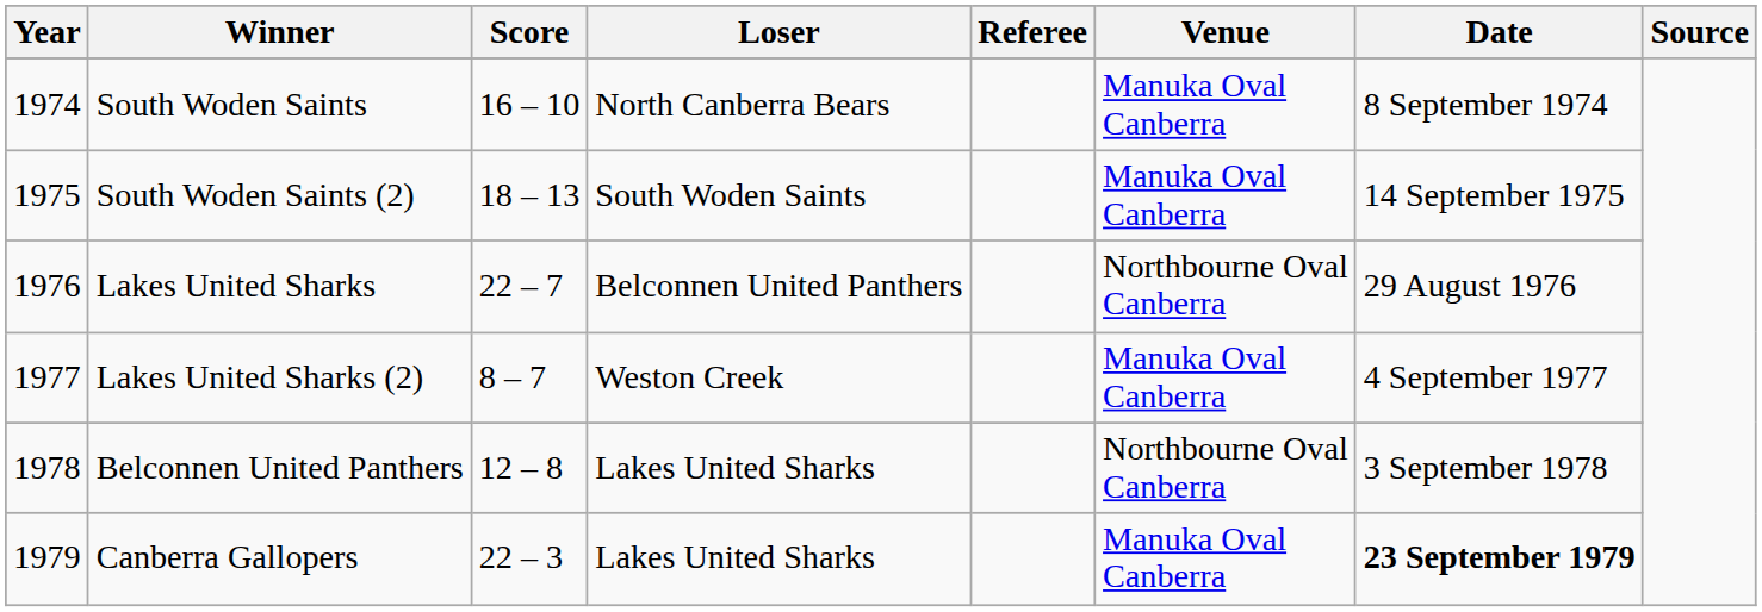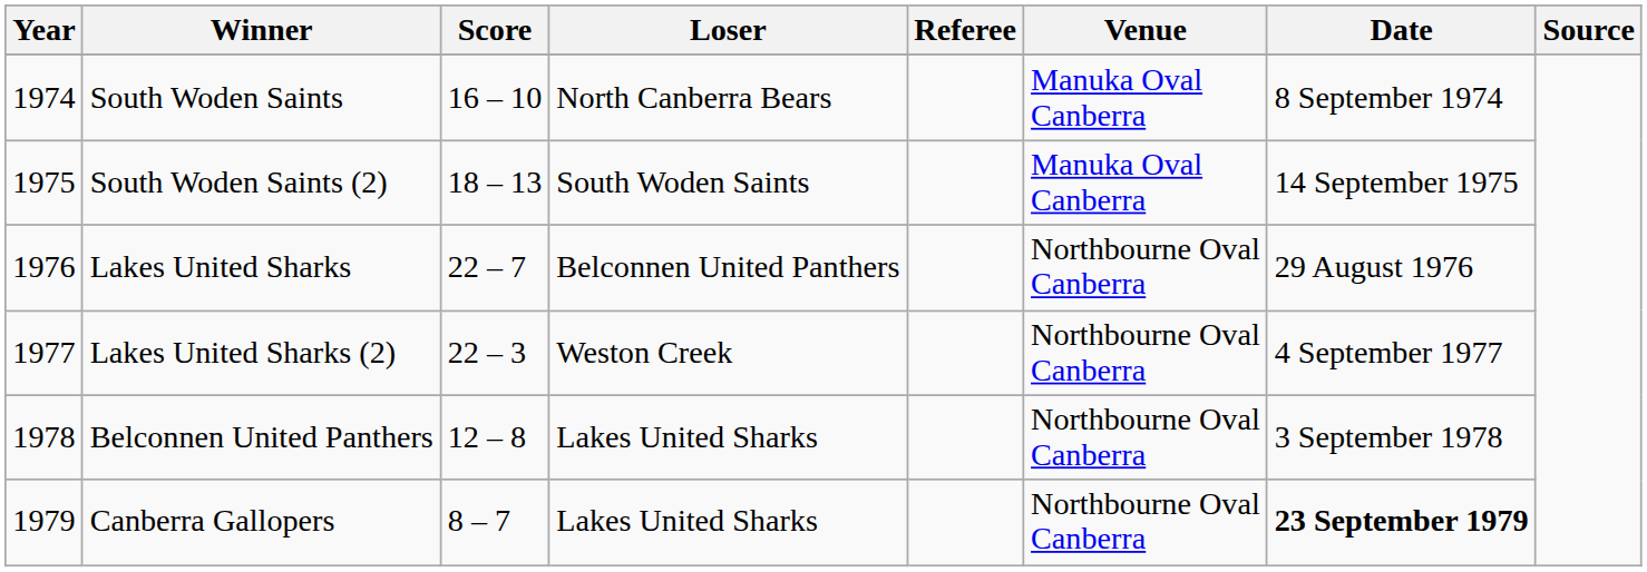Lakes United Sharks (2) | Score: 8 – 7 -> 22 – 3
Lakes United Sharks (2) | Venue: Manuka Oval Canberra -> Northbourne Oval Canberra
Canberra Gallopers | Score: 22 – 3 -> 8 – 7
Canberra Gallopers | Venue: Manuka Oval Canberra -> Northbourne Oval Canberra
